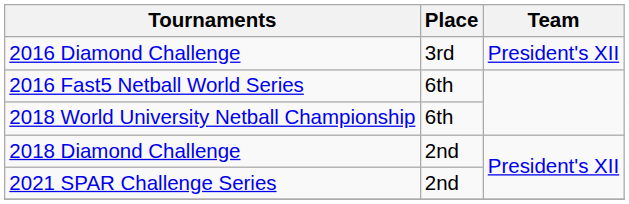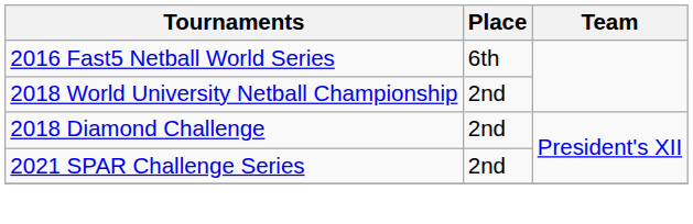- row: 2016 Diamond Challenge | 3rd | President's XII
2018 World University Netball Championship | Place: 6th -> 2nd
